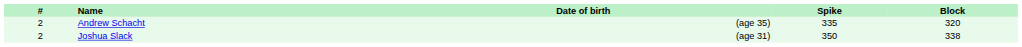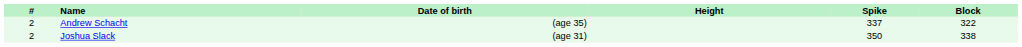+ column: Height
Andrew Schacht | Spike: 335 -> 337
Andrew Schacht | Block: 320 -> 322
